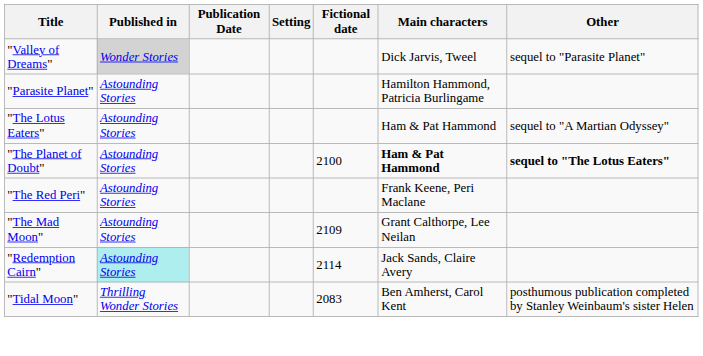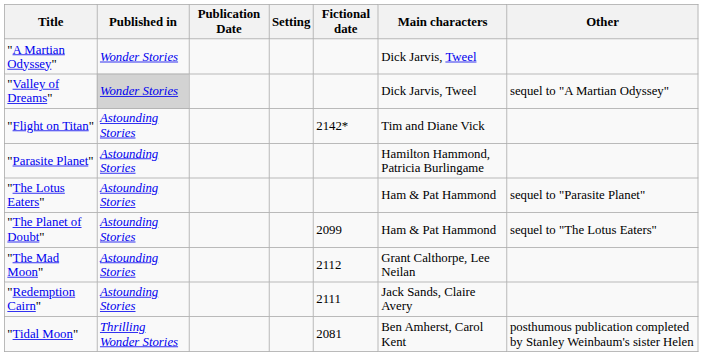+ row: "A Martian Odyssey" | Wonder Stories | Dick Jarvis, Tweel
"Valley of Dreams" | Other: sequel to "Parasite Planet" -> sequel to "A Martian Odyssey"
+ row: "Flight on Titan" | Astounding Stories | 2142* | Tim and Diane Vick
"The Lotus Eaters" | Other: sequel to "A Martian Odyssey" -> sequel to "Parasite Planet"
"The Planet of Doubt" | Fictional date: 2100 -> 2099
"The Planet of Doubt" | Main characters: bold -> normal
"The Planet of Doubt" | Other: bold -> normal
- row: "The Red Peri" | Astounding Stories | Frank Keene, Peri Maclane
"The Mad Moon" | Fictional date: 2109 -> 2112
"Redemption Cairn" | Published in: paleturquoise background -> no background
"Redemption Cairn" | Fictional date: 2114 -> 2111
"Tidal Moon" | Fictional date: 2083 -> 2081
